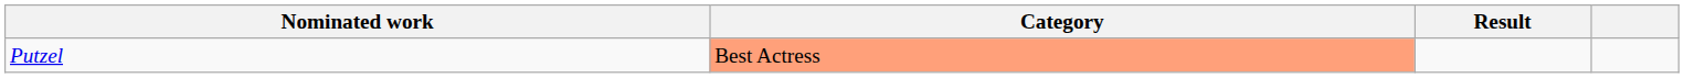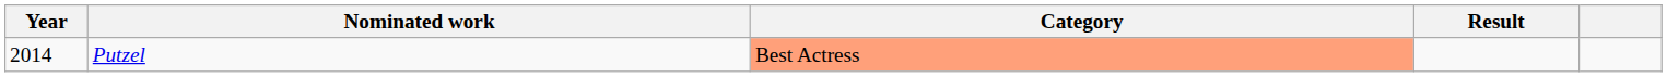+ column: Year | 2014
